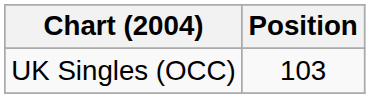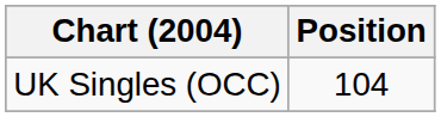UK Singles (OCC) | Position: 103 -> 104
